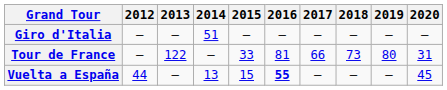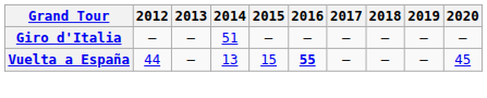- row: Tour de France | — | 122 | — | 33 | 81 | 66 | 73 | 80 | 31
